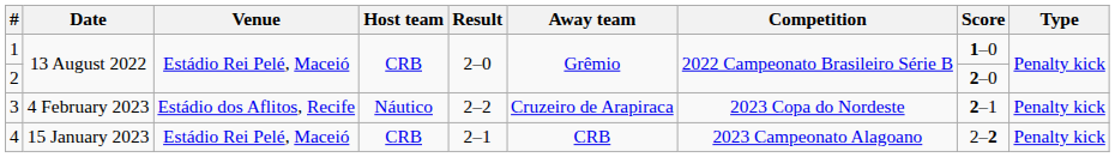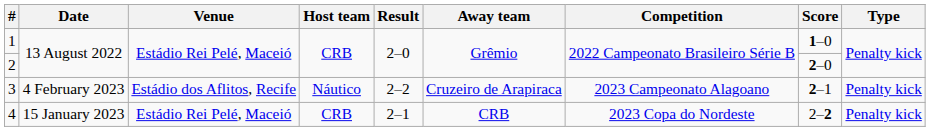3 | Competition: 2023 Copa do Nordeste -> 2023 Campeonato Alagoano
4 | Competition: 2023 Campeonato Alagoano -> 2023 Copa do Nordeste
